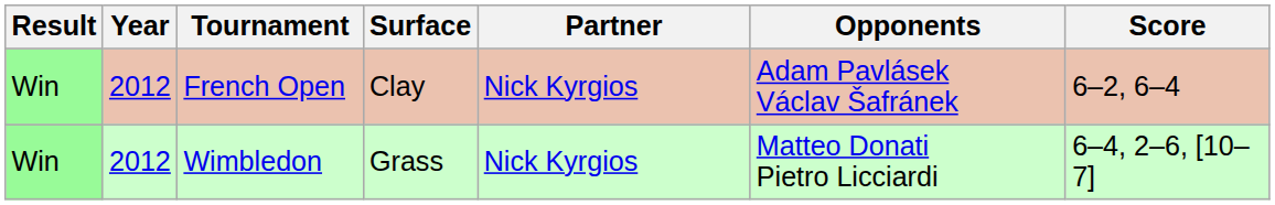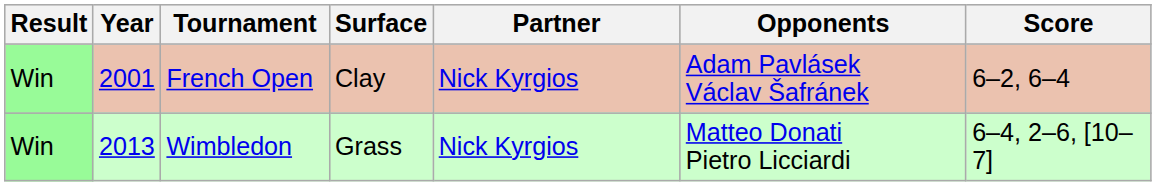French Open | Year: 2012 -> 2001
Wimbledon | Year: 2012 -> 2013
